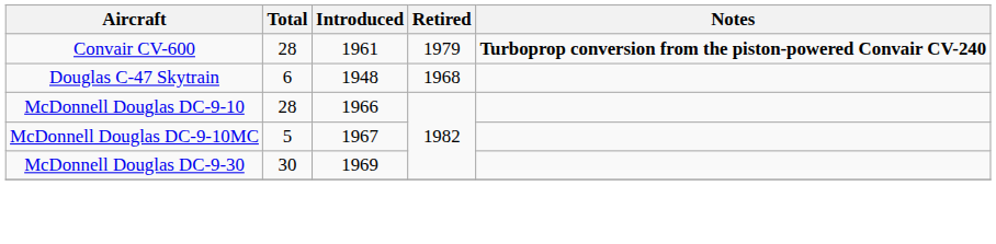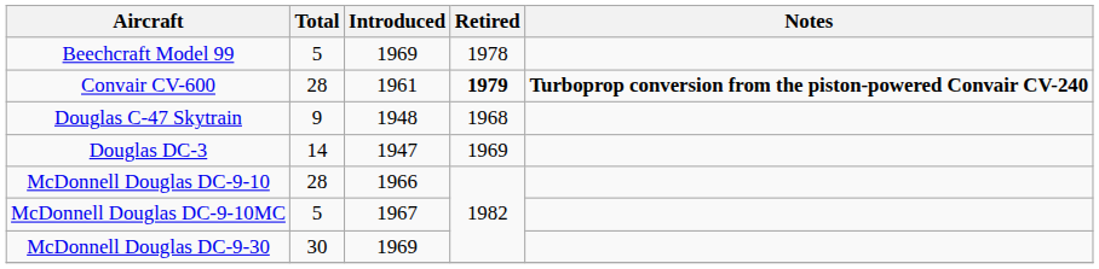+ row: Beechcraft Model 99 | 5 | 1969 | 1978
Convair CV-600 | Retired: normal -> bold
Douglas C-47 Skytrain | Total: 6 -> 9
+ row: Douglas DC-3 | 14 | 1947 | 1969
